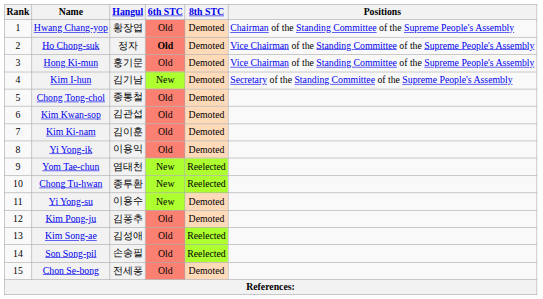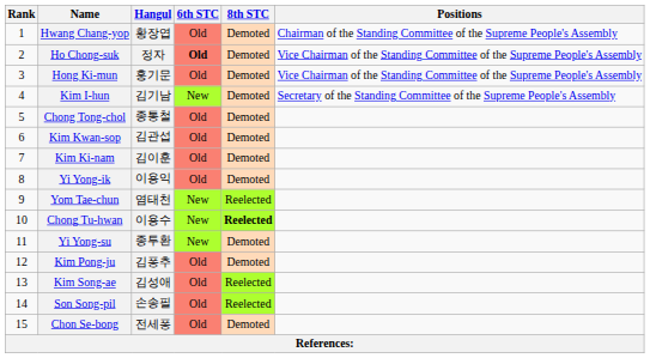Chong Tu-hwan | Hangul: 종투환 -> 이용수
Chong Tu-hwan | 8th STC: normal -> bold
Yi Yong-su | Hangul: 이용수 -> 종투환
